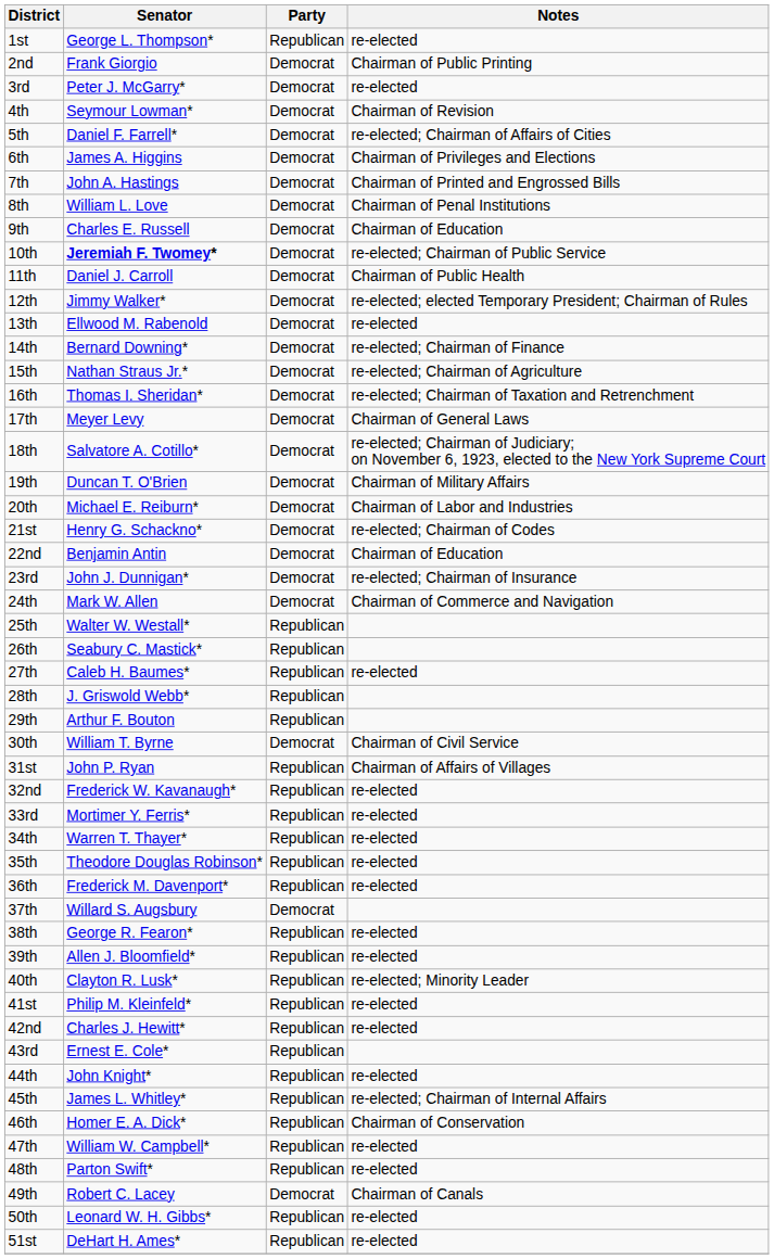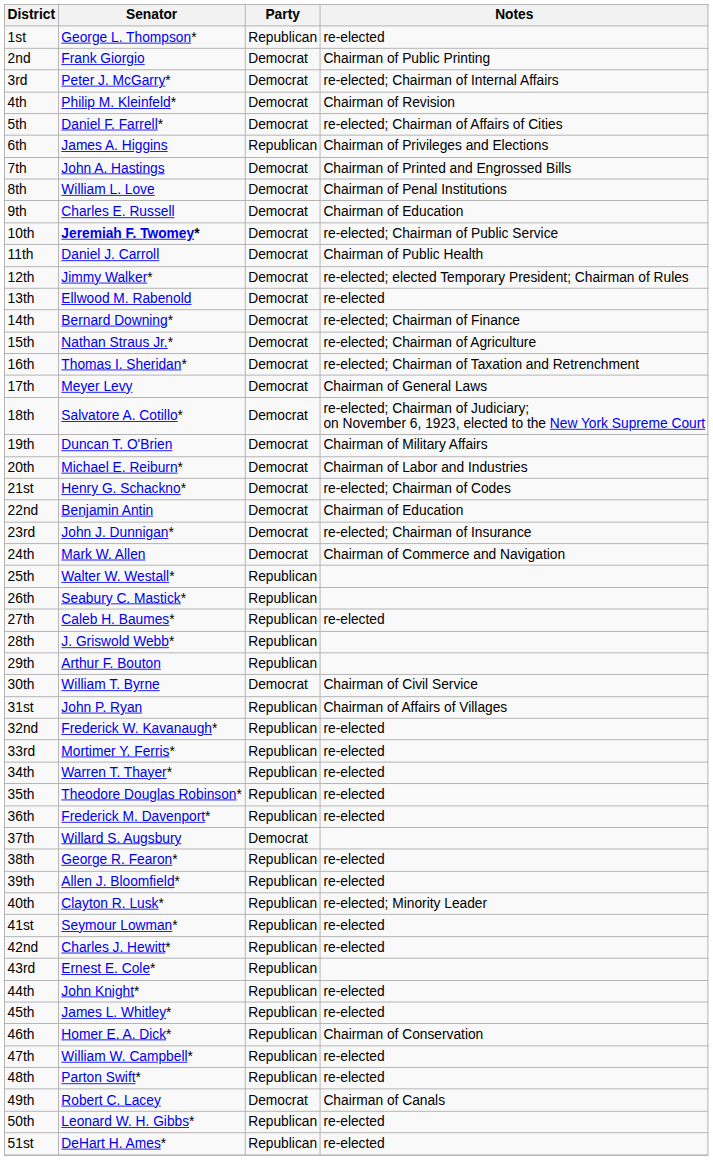3rd | Notes: re-elected -> re-elected; Chairman of Internal Affairs
4th | Senator: Seymour Lowman* -> Philip M. Kleinfeld*
6th | Party: Democrat -> Republican
41st | Senator: Philip M. Kleinfeld* -> Seymour Lowman*
45th | Notes: re-elected; Chairman of Internal Affairs -> re-elected
